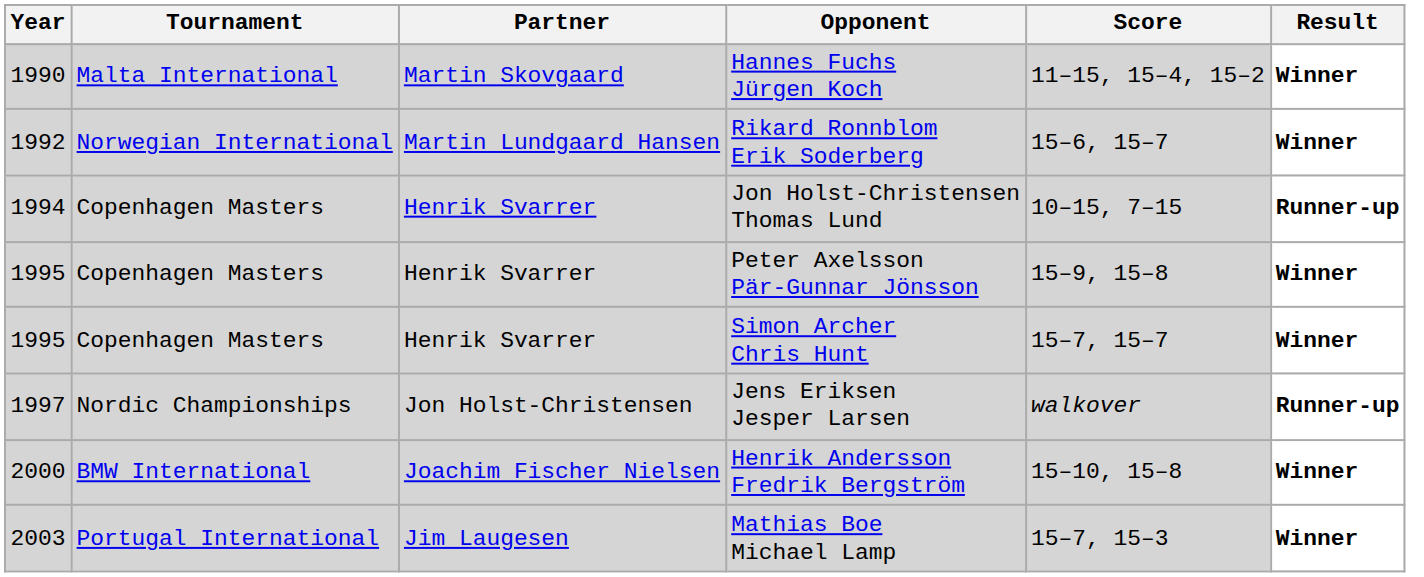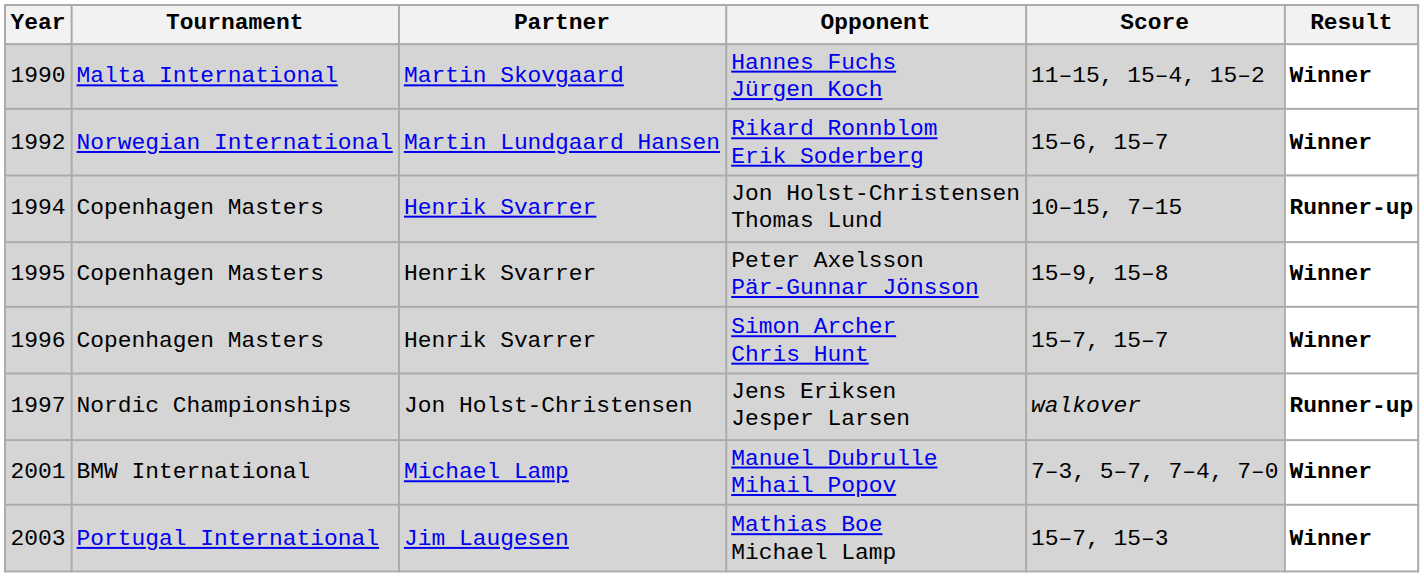Simon Archer Chris Hunt | Year: 1995 -> 1996
- row: 2000 | BMW International | Joachim Fischer Nielsen | Henrik Andersson Fredrik Bergström | 15–10, 15–8 | Winner
+ row: 2001 | BMW International | Michael Lamp | Manuel Dubrulle Mihail Popov | 7–3, 5–7, 7–4, 7–0 | Winner
